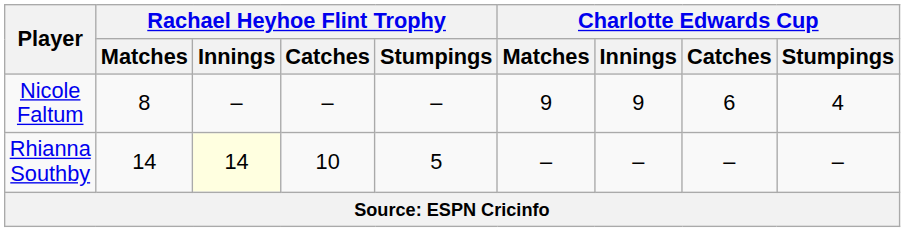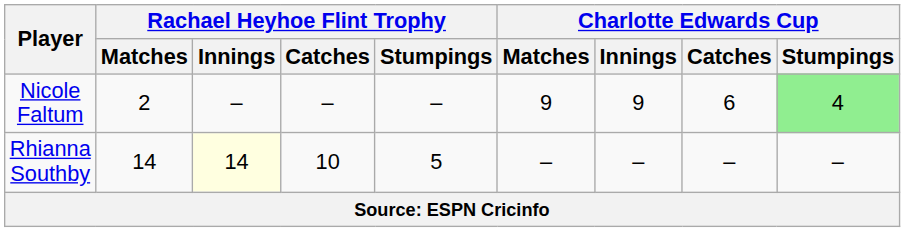Nicole Faltum | Rachael Heyhoe Flint Trophy / Matches: 8 -> 2
Nicole Faltum | Charlotte Edwards Cup / Stumpings: no background -> lightgreen background
